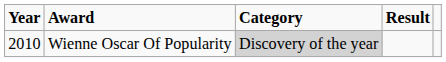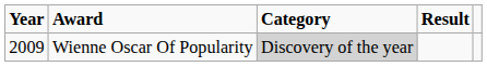Wienne Oscar Of Popularity | Year: 2010 -> 2009
